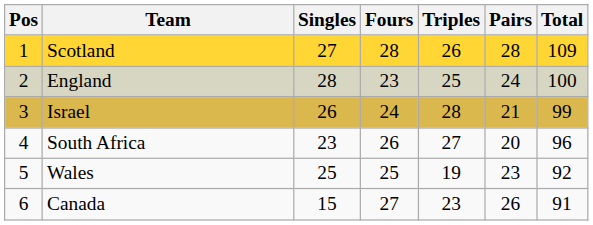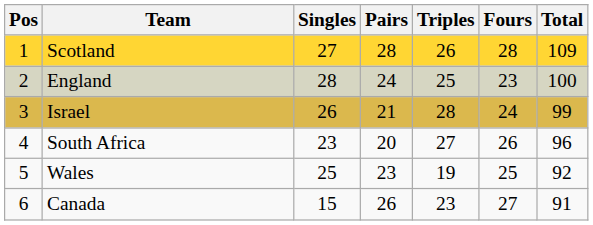columns swapped: Pairs <-> Fours
